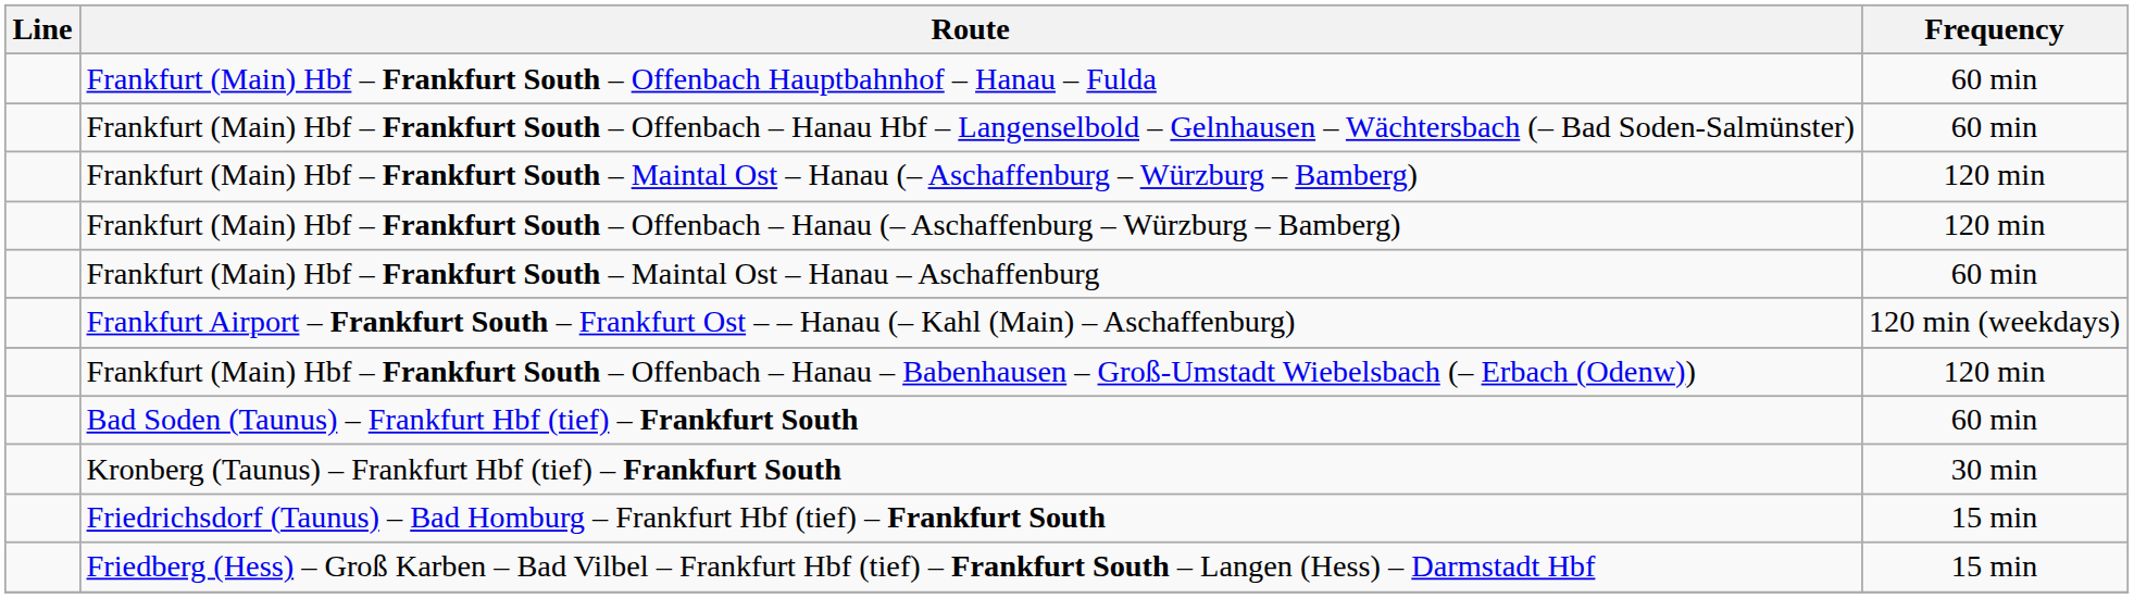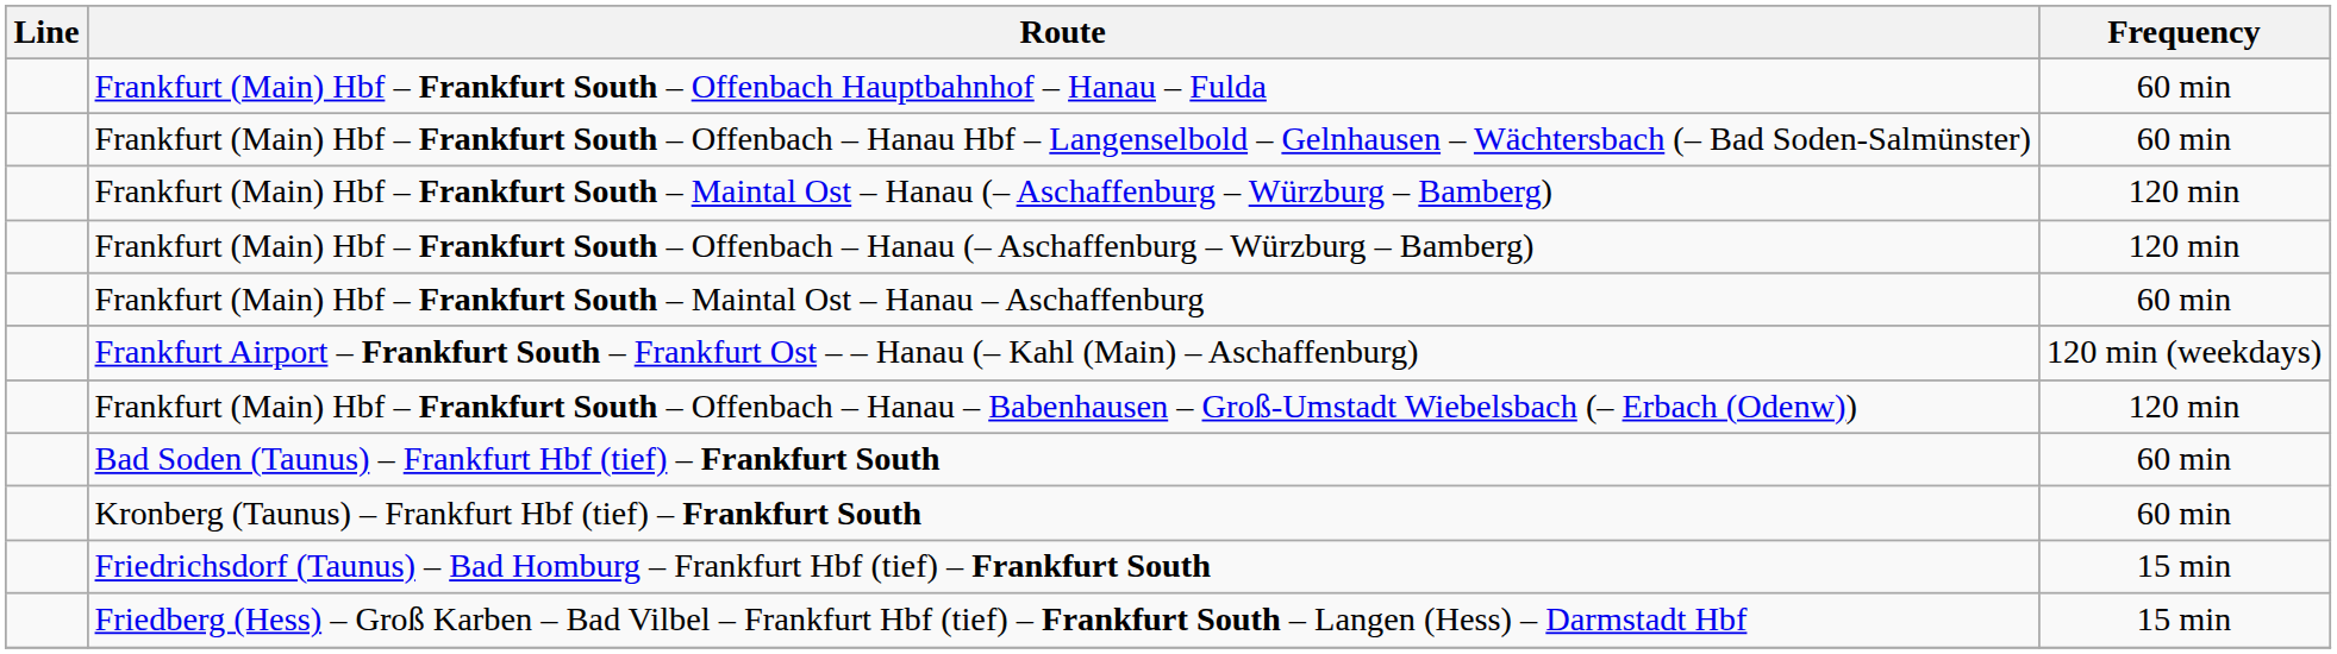Kronberg (Taunus) – Frankfurt Hbf (tief) – Frankfurt South | Frequency: 30 min -> 60 min
